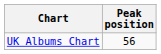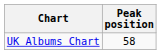UK Albums Chart | Peak position: 56 -> 58
